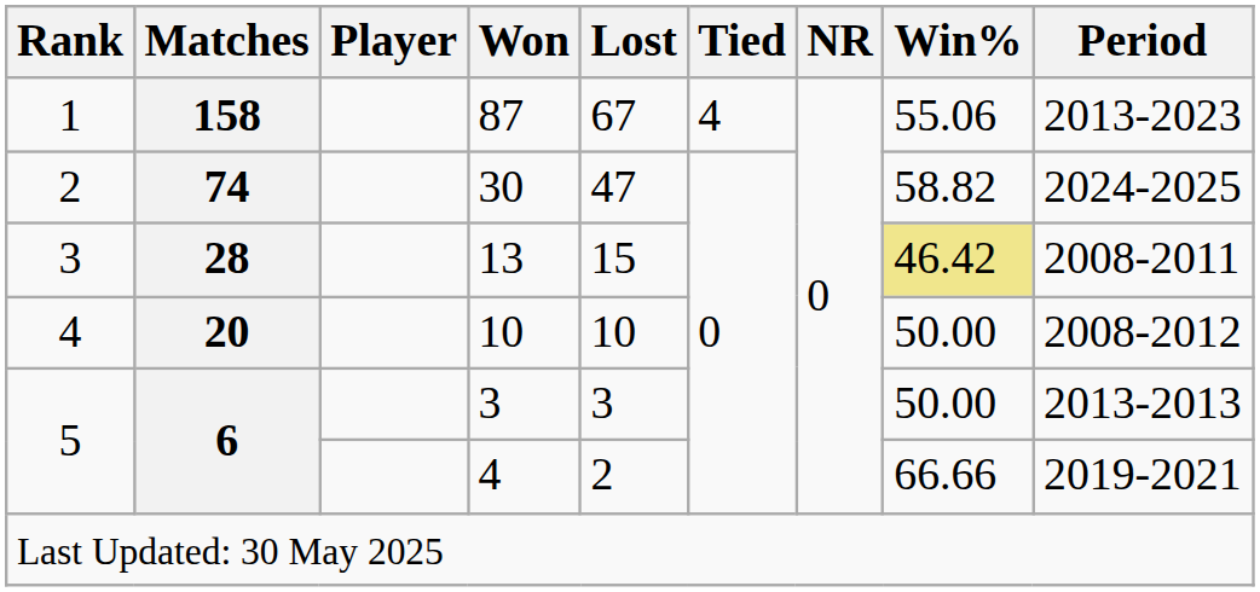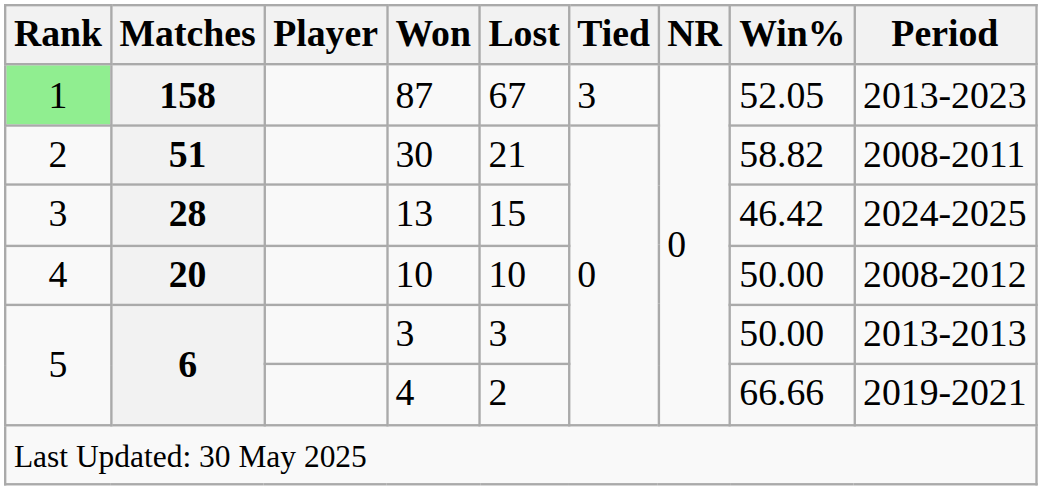87 | Rank: no background -> lightgreen background
87 | Tied: 4 -> 3
87 | Win%: 55.06 -> 52.05
30 | Matches: 74 -> 51
30 | Lost: 47 -> 21
30 | Period: 2024-2025 -> 2008-2011
13 | Win%: khaki background -> no background
13 | Period: 2008-2011 -> 2024-2025
